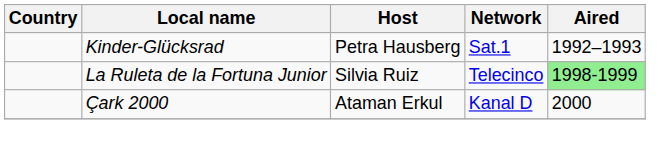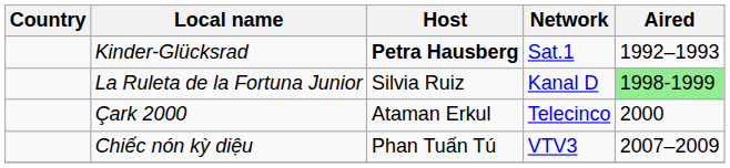Kinder-Glücksrad | Host: normal -> bold
La Ruleta de la Fortuna Junior | Network: Telecinco -> Kanal D
Çark 2000 | Network: Kanal D -> Telecinco
+ row: Chiếc nón kỳ diệu | Phan Tuấn Tú | VTV3 | 2007–2009
